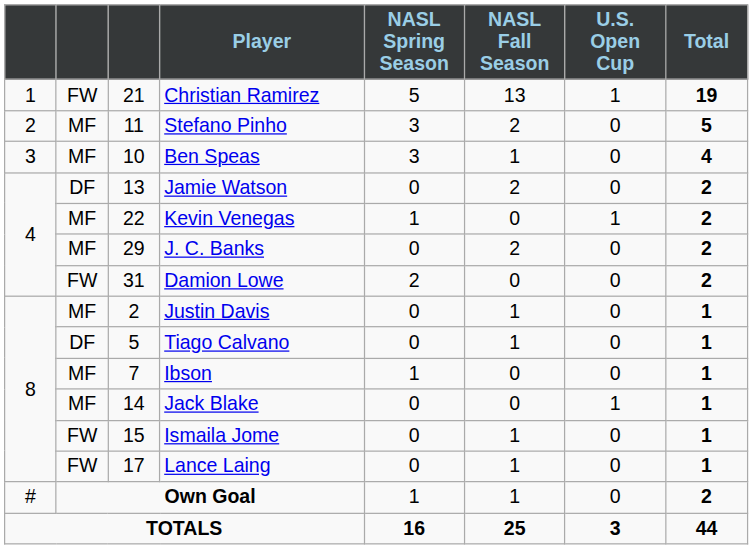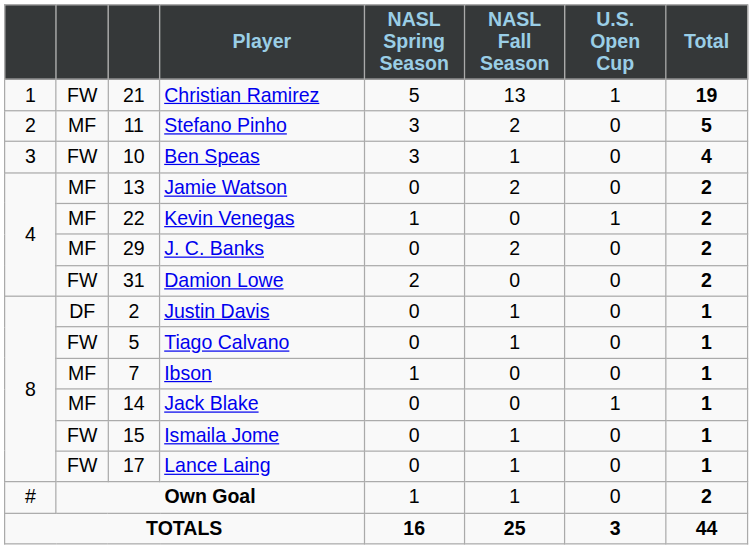Ben Speas | column 2: MF -> FW
Jamie Watson | column 2: DF -> MF
Justin Davis | column 2: MF -> DF
Tiago Calvano | column 2: DF -> FW
